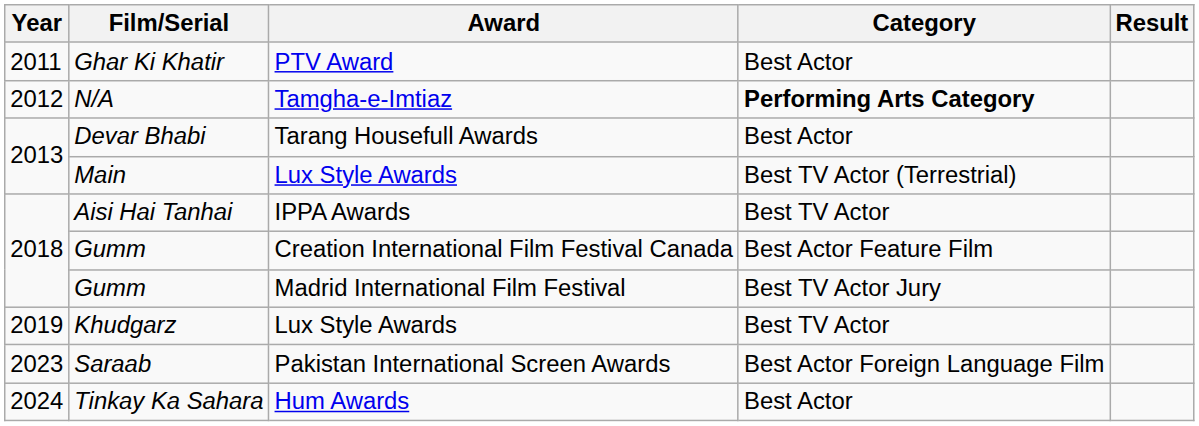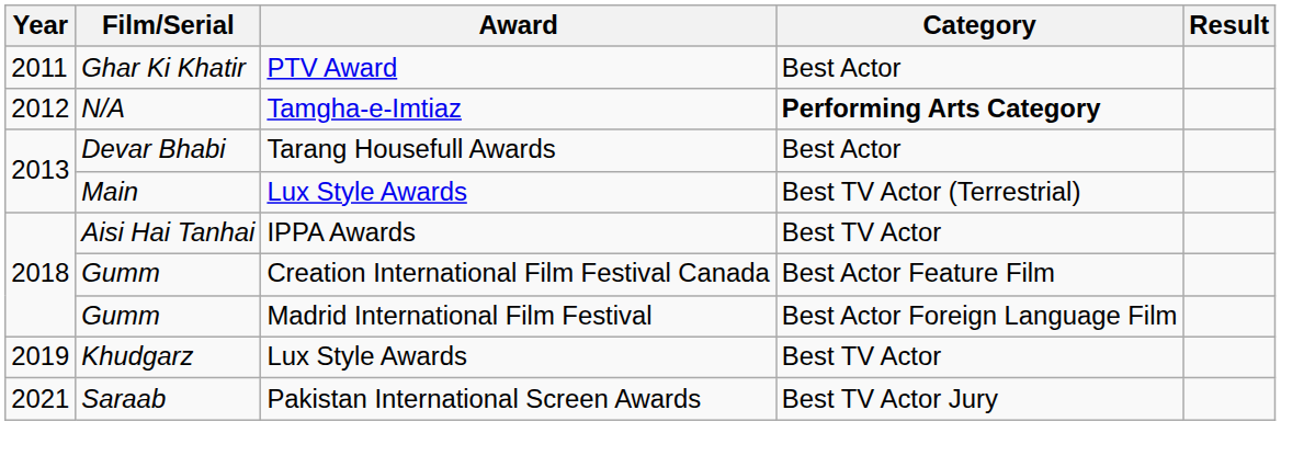Gumm / Madrid International Film Festival | Category: Best TV Actor Jury -> Best Actor Foreign Language Film
Saraab | Year: 2023 -> 2021
Saraab | Category: Best Actor Foreign Language Film -> Best TV Actor Jury
- row: 2024 | Tinkay Ka Sahara | Hum Awards | Best Actor
